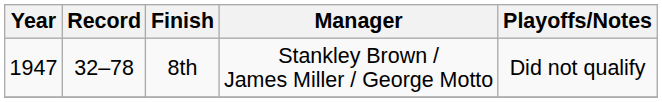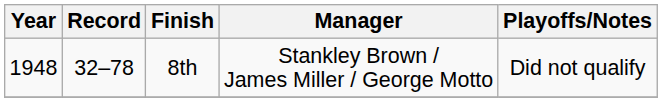8th | Year: 1947 -> 1948
